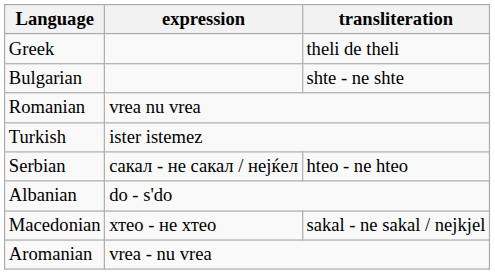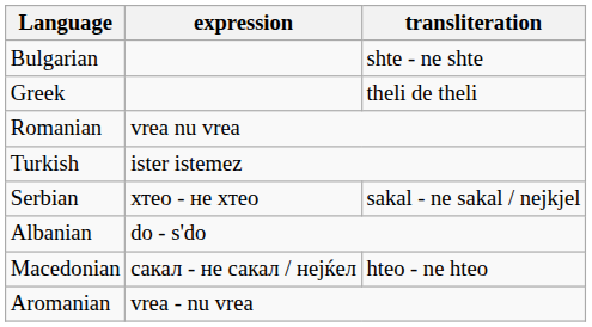rows swapped: Bulgarian <-> Greek
Serbian | expression: сакал - не сакал / нејќел -> хтео - не хтео
Serbian | transliteration: hteo - ne hteo -> sakal - ne sakal / nejkjel
Macedonian | expression: хтео - не хтео -> сакал - не сакал / нејќел
Macedonian | transliteration: sakal - ne sakal / nejkjel -> hteo - ne hteo
